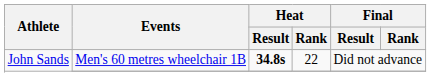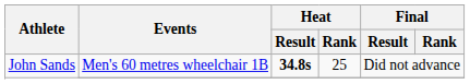John Sands / Men's 60 metres wheelchair 1B | Heat / Rank: 22 -> 25
